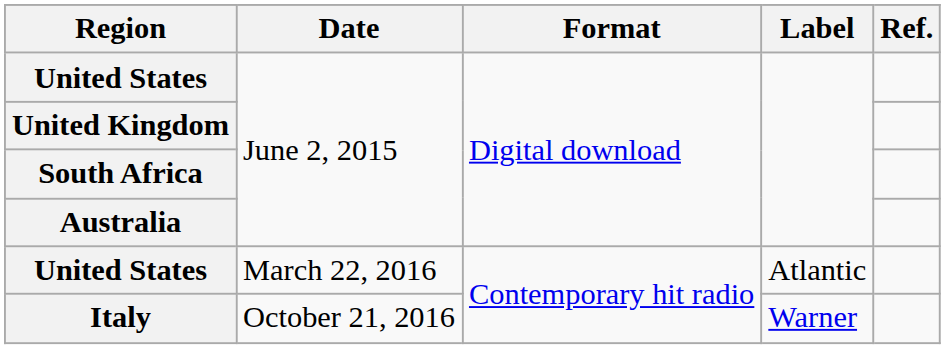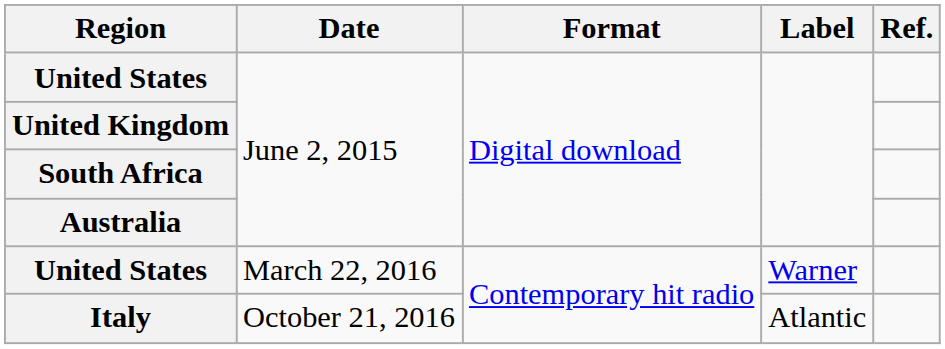United States / March 22, 2016 | Label: Atlantic -> Warner
Italy | Label: Warner -> Atlantic
